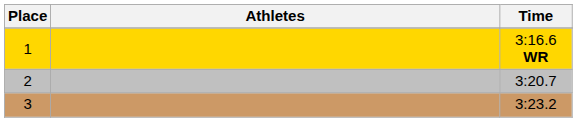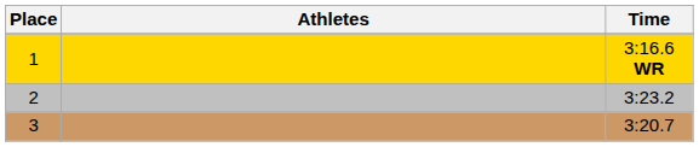2 | Time: 3:20.7 -> 3:23.2
3 | Time: 3:23.2 -> 3:20.7
